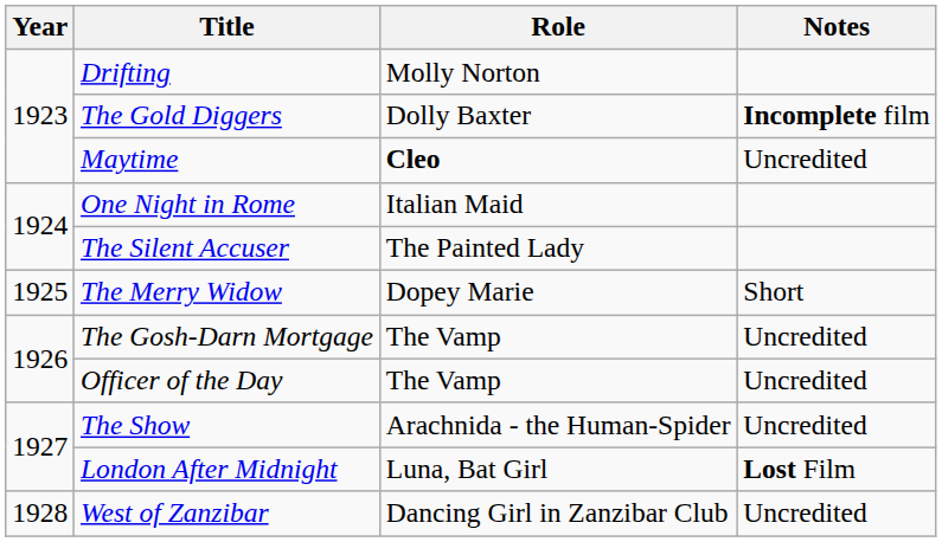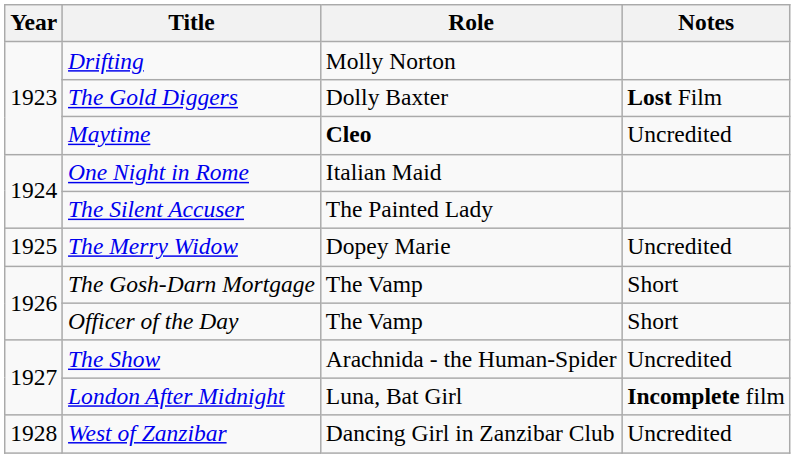The Gold Diggers | Notes: Incomplete film -> Lost Film
The Merry Widow | Notes: Short -> Uncredited
The Gosh-Darn Mortgage | Notes: Uncredited -> Short
Officer of the Day | Notes: Uncredited -> Short
London After Midnight | Notes: Lost Film -> Incomplete film
